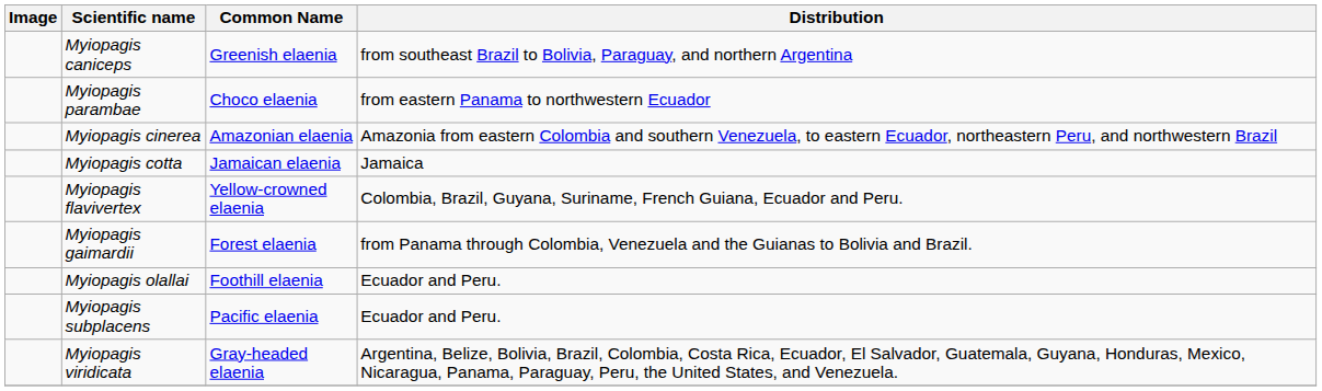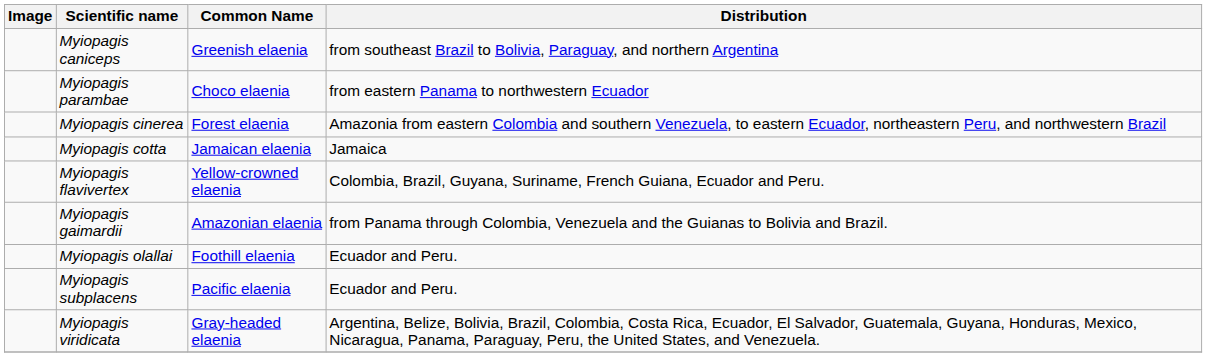Myiopagis cinerea | Common Name: Amazonian elaenia -> Forest elaenia
Myiopagis gaimardii | Common Name: Forest elaenia -> Amazonian elaenia
